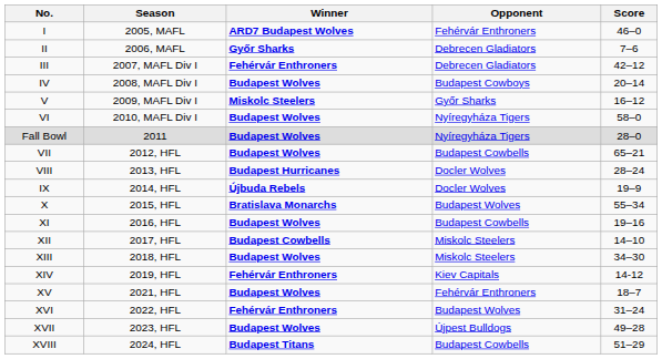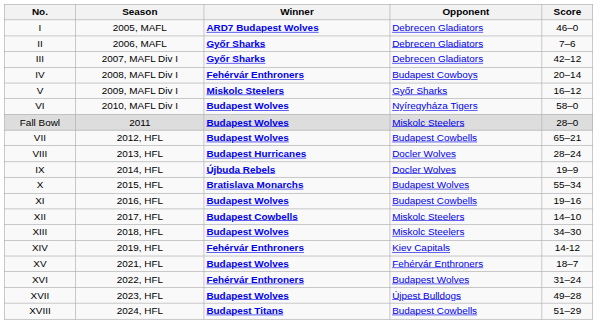I | Opponent: Fehérvár Enthroners -> Debrecen Gladiators
III | Winner: Fehérvár Enthroners -> Győr Sharks
IV | Winner: Budapest Wolves -> Fehérvár Enthroners
Fall Bowl | Opponent: Nyíregyháza Tigers -> Miskolc Steelers
